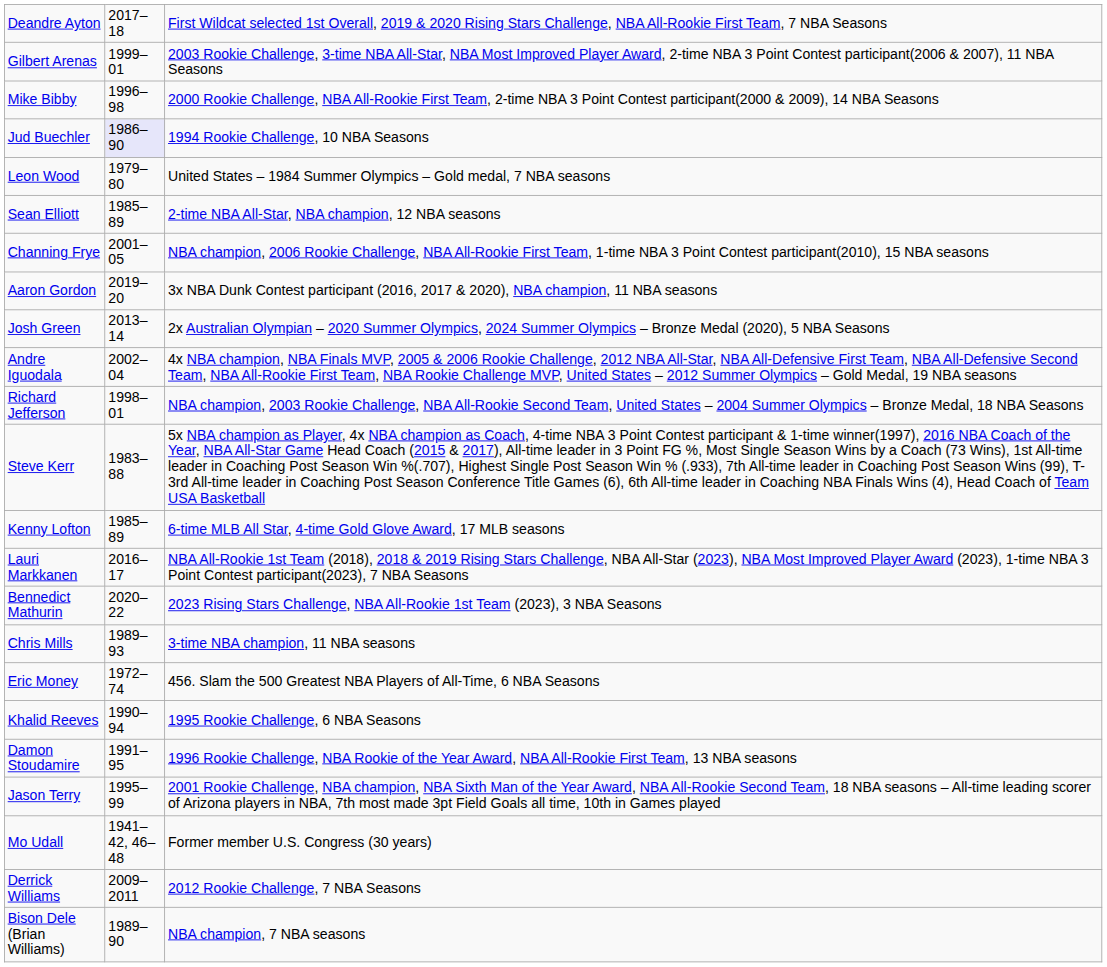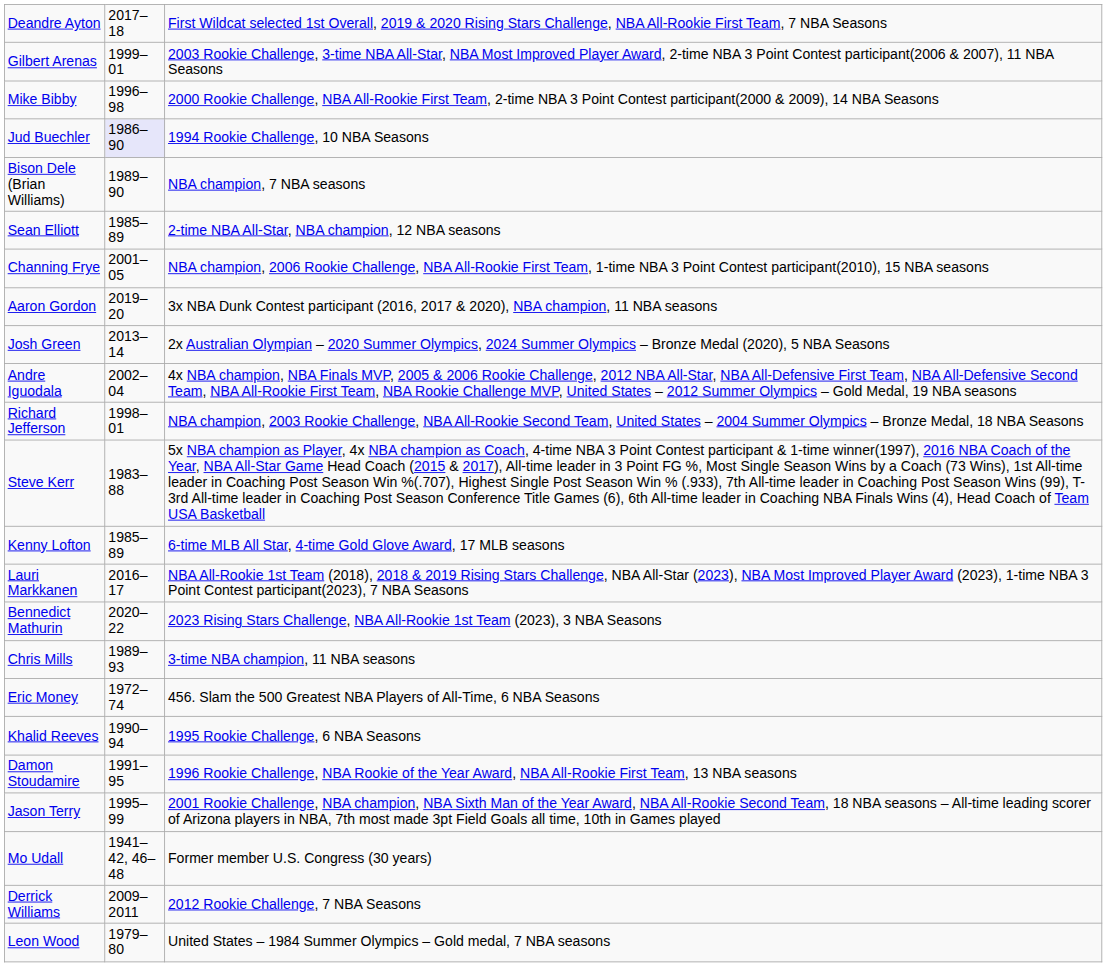rows swapped: Bison Dele (Brian Williams) <-> Leon Wood
